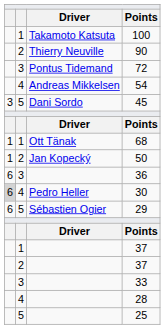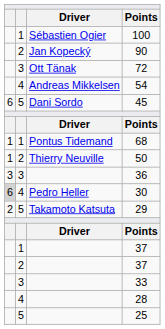100 | column 3: Takamoto Katsuta -> Sébastien Ogier
90 | column 3: Thierry Neuville -> Jan Kopecký
72 | column 3: Pontus Tidemand -> Ott Tänak
45 | column 1: 3 -> 6
68 | column 3: Ott Tänak -> Pontus Tidemand
50 | column 3: Jan Kopecký -> Thierry Neuville
36 | column 1: 6 -> 3
29 | column 1: 6 -> 2
29 | column 3: Sébastien Ogier -> Takamoto Katsuta
